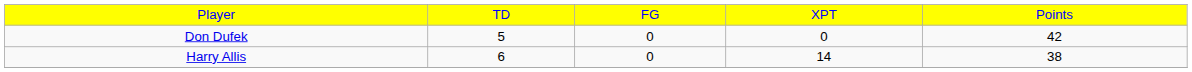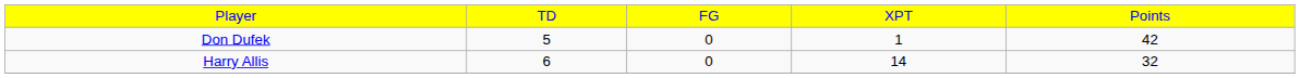Don Dufek | column 4: 0 -> 1
Harry Allis | column 5: 38 -> 32
